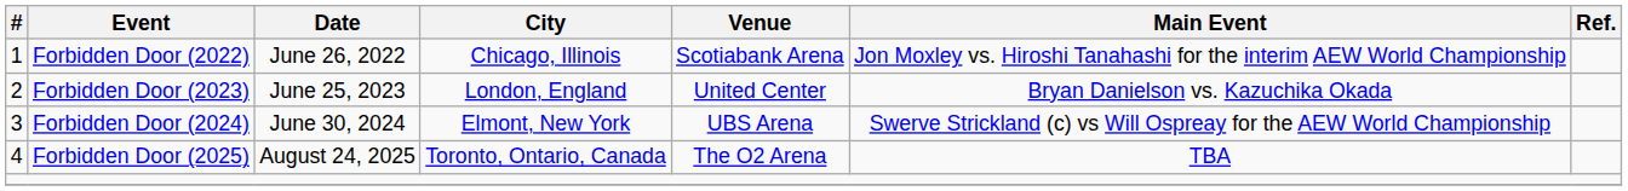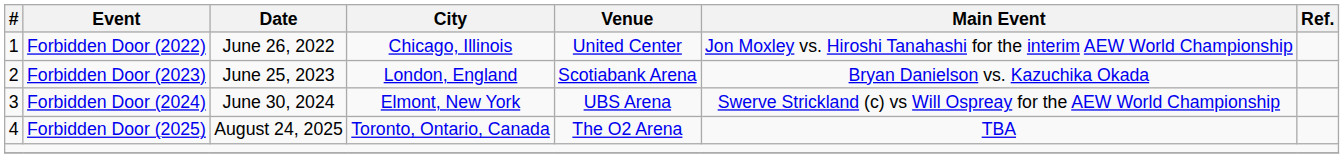Forbidden Door (2022) | Venue: Scotiabank Arena -> United Center
Forbidden Door (2023) | Venue: United Center -> Scotiabank Arena
